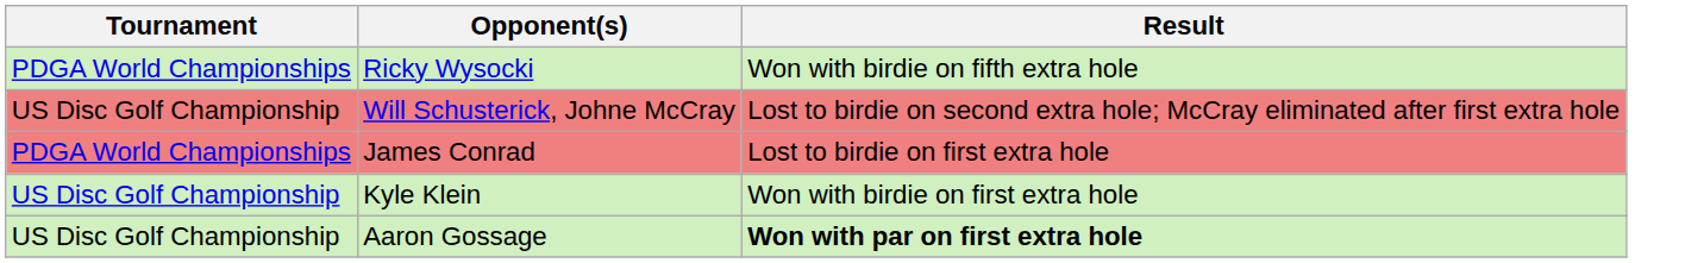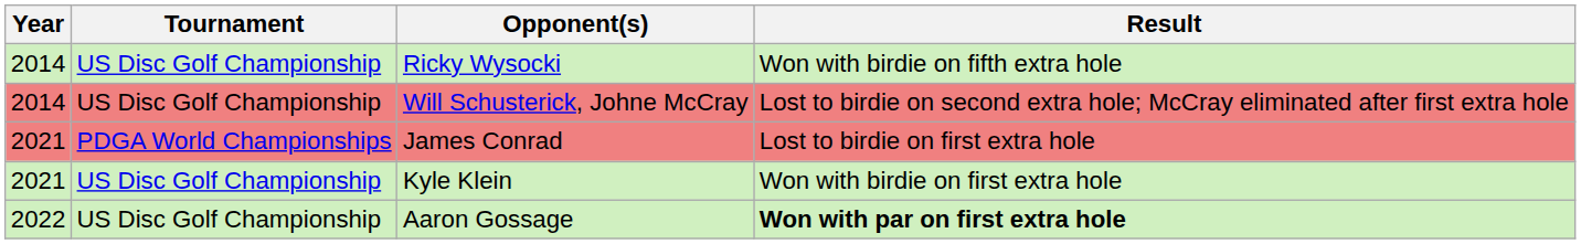+ column: Year | 2014 | 2014 | 2021 | 2021 | 2022
Ricky Wysocki | Tournament: PDGA World Championships -> US Disc Golf Championship
